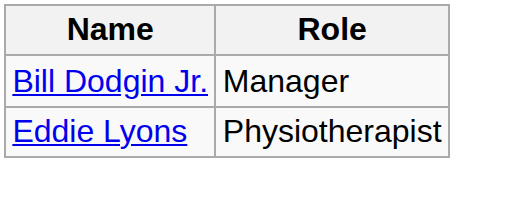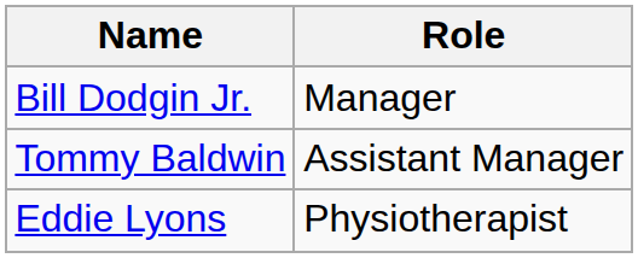+ row: Tommy Baldwin | Assistant Manager
